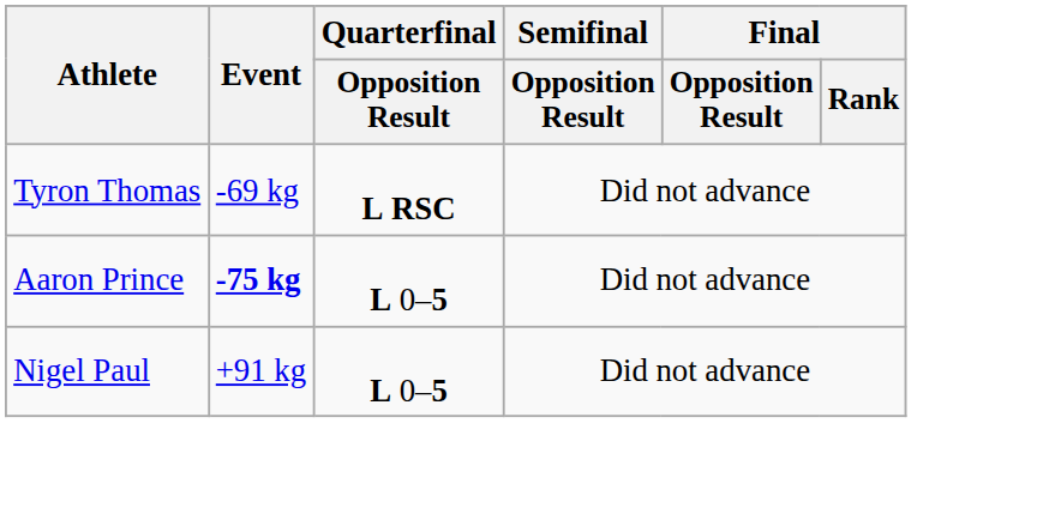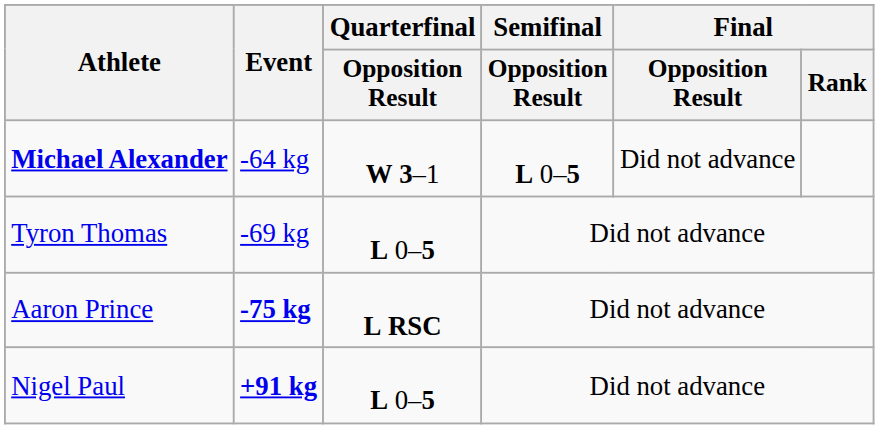+ row: Michael Alexander | -64 kg | W 3–1 | L 0–5 | Did not advance
Tyron Thomas | Quarterfinal / Opposition Result: L RSC -> L 0–5
Aaron Prince | Quarterfinal / Opposition Result: L 0–5 -> L RSC
Nigel Paul | Event: normal -> bold
